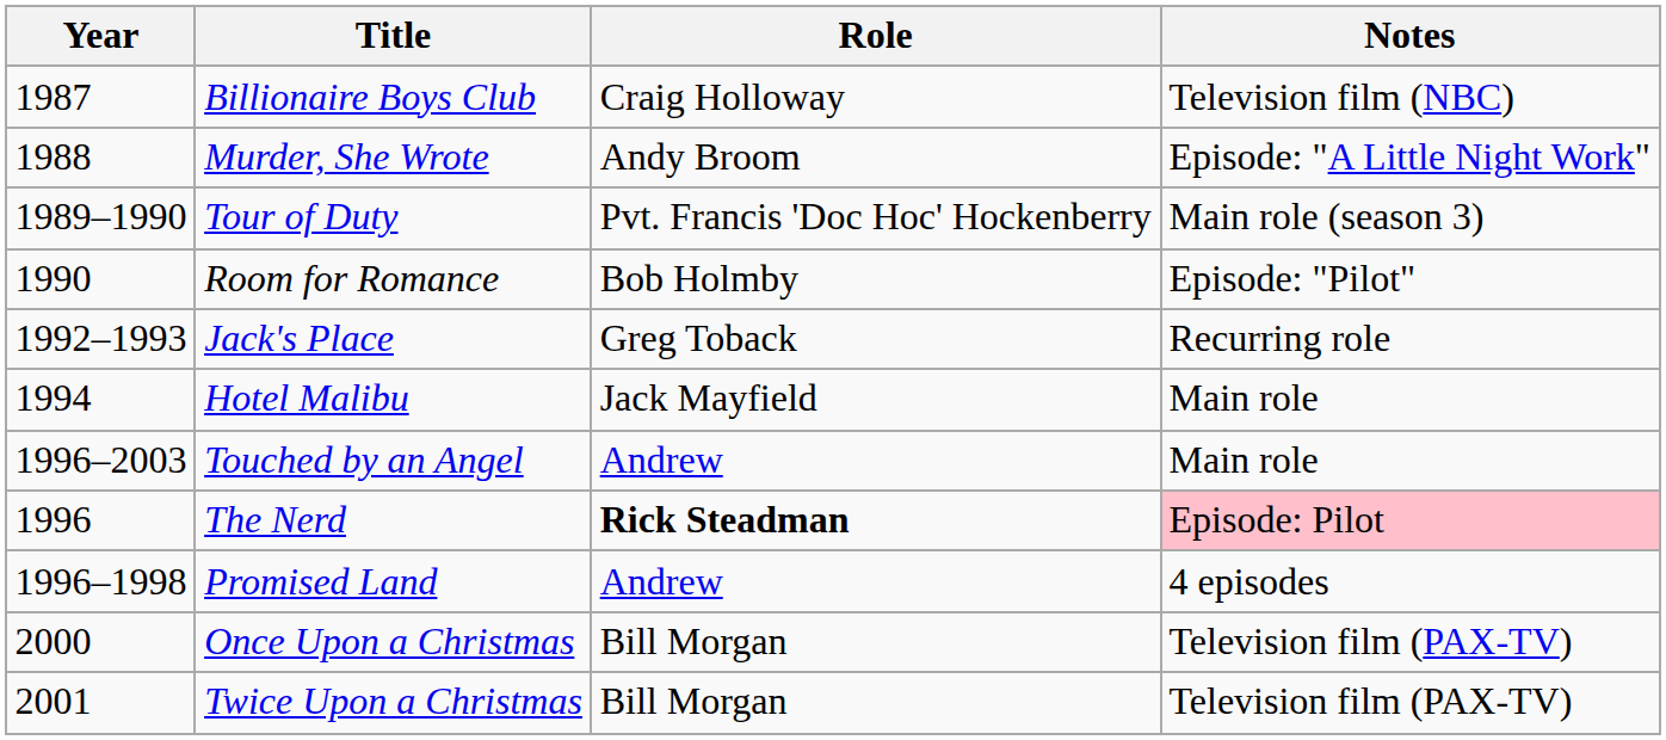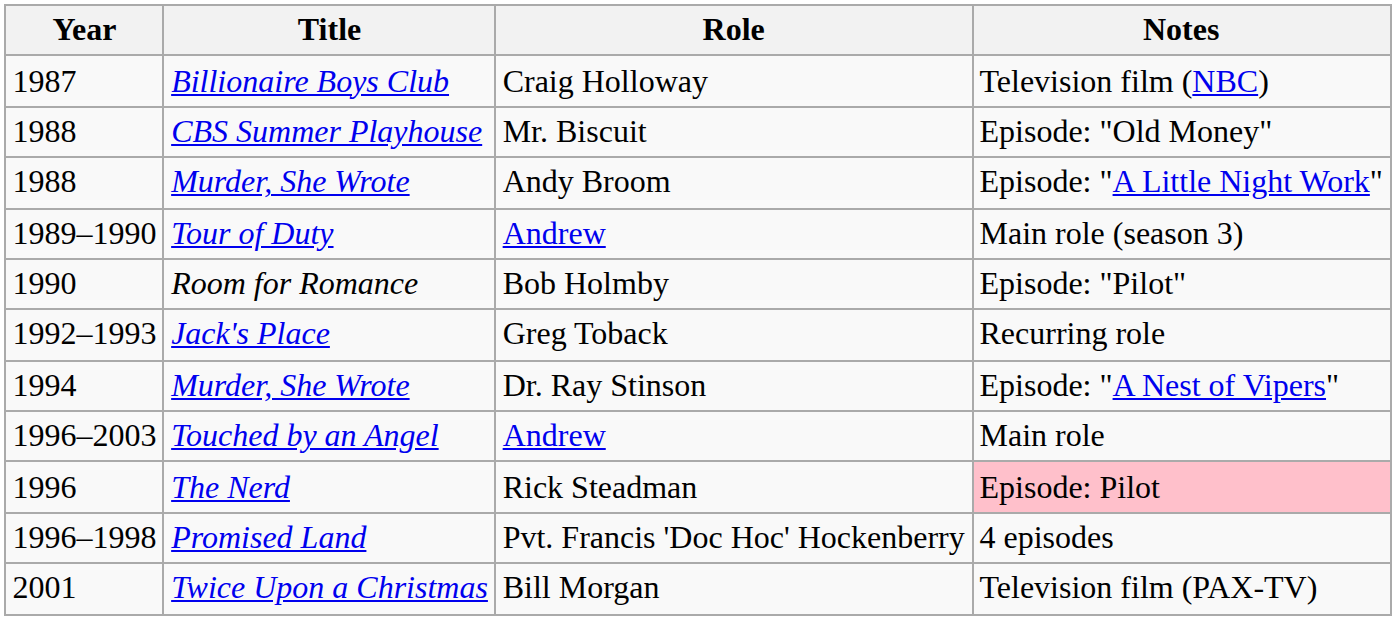+ row: 1988 | CBS Summer Playhouse | Mr. Biscuit | Episode: "Old Money"
Tour of Duty | Role: Pvt. Francis 'Doc Hoc' Hockenberry -> Andrew
+ row: 1994 | Murder, She Wrote | Dr. Ray Stinson | Episode: "A Nest of Vipers"
- row: 1994 | Hotel Malibu | Jack Mayfield | Main role
The Nerd | Role: bold -> normal
Promised Land | Role: Andrew -> Pvt. Francis 'Doc Hoc' Hockenberry
- row: 2000 | Once Upon a Christmas | Bill Morgan | Television film (PAX-TV)
